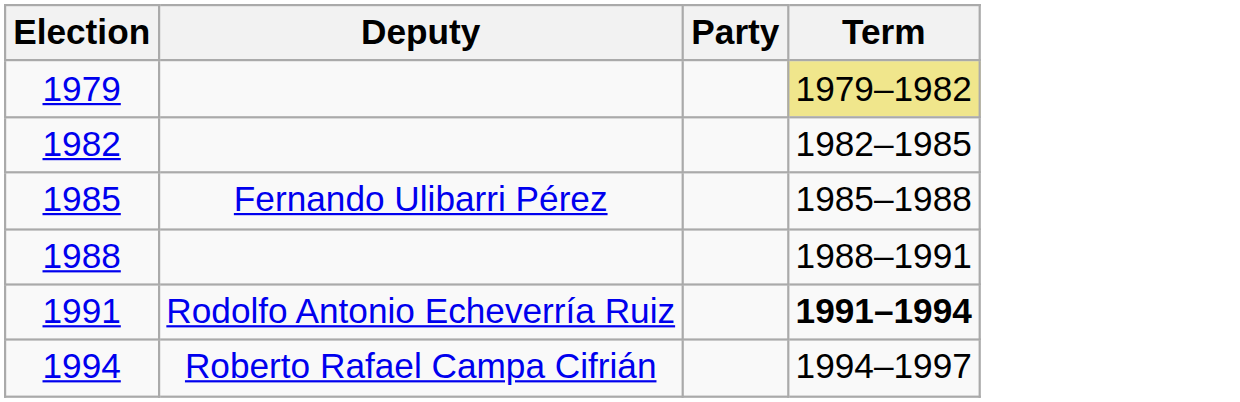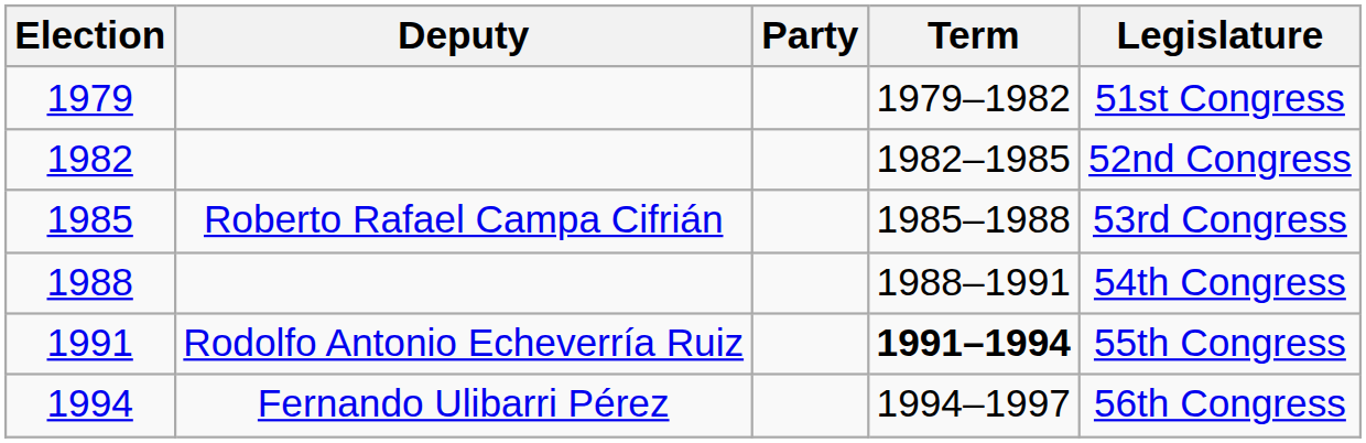+ column: Legislature | 51st Congress | 52nd Congress | 53rd Congress | 54th Congress | 55th Congress | 56th Congress
1979 | Term: khaki background -> no background
1985 | Deputy: Fernando Ulibarri Pérez -> Roberto Rafael Campa Cifrián
1994 | Deputy: Roberto Rafael Campa Cifrián -> Fernando Ulibarri Pérez
